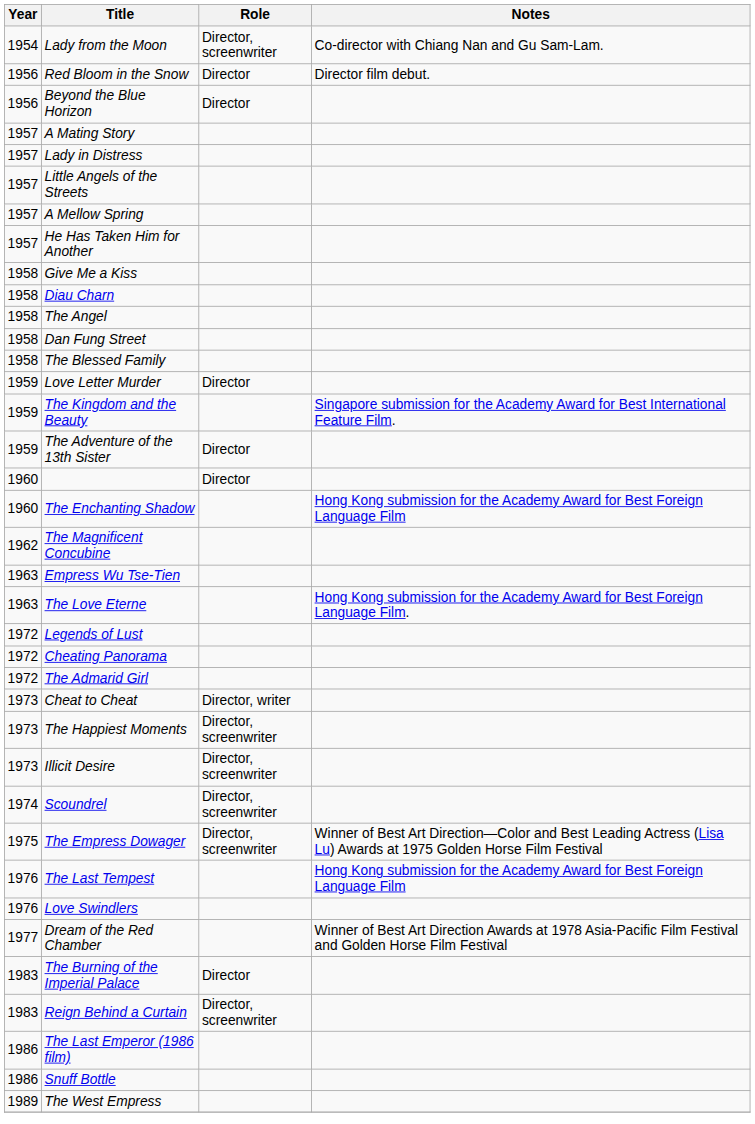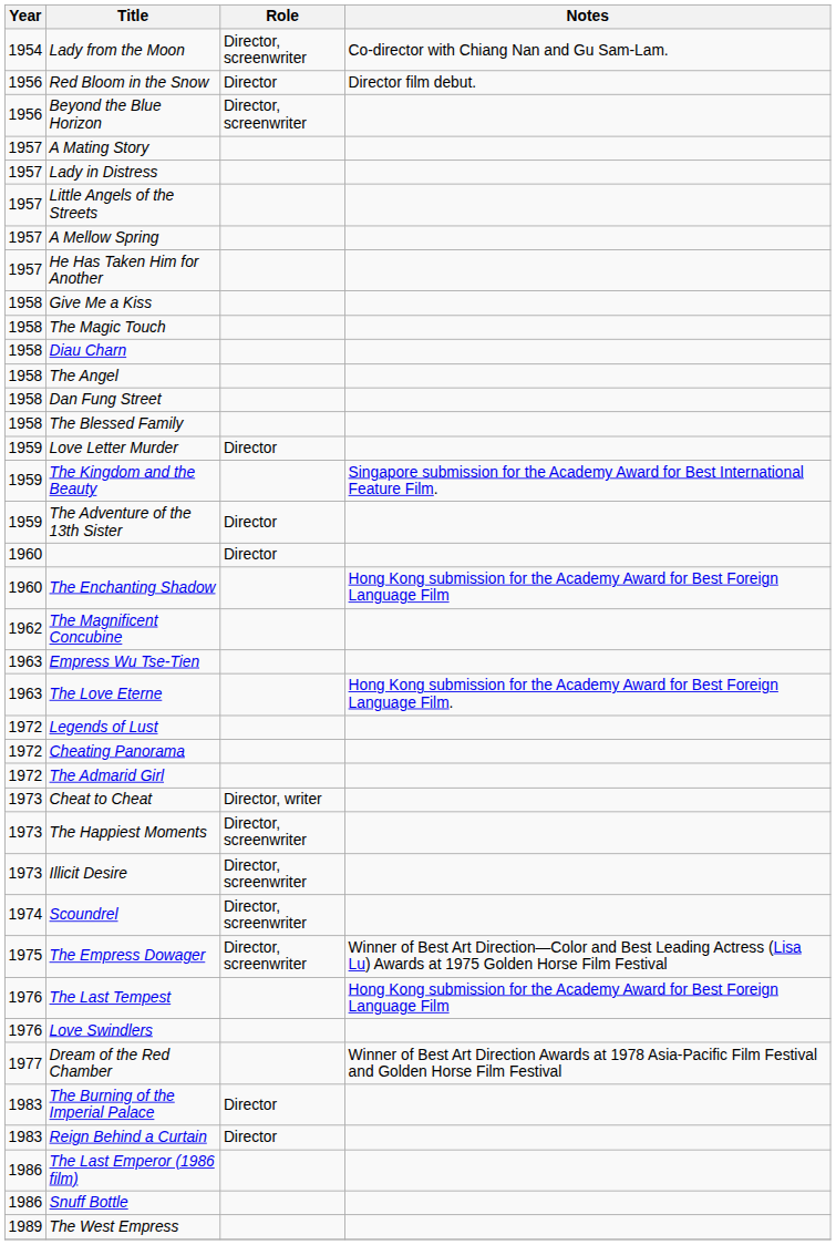Beyond the Blue Horizon | Role: Director -> Director, screenwriter
+ row: 1958 | The Magic Touch
Reign Behind a Curtain | Role: Director, screenwriter -> Director
